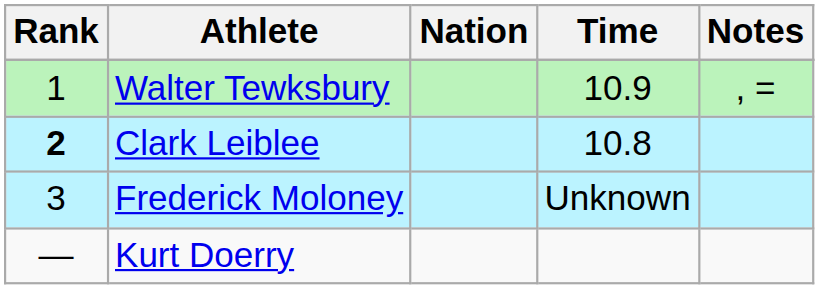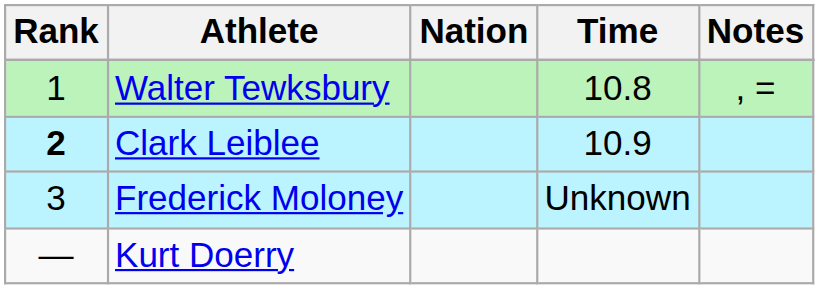Walter Tewksbury | Time: 10.9 -> 10.8
Clark Leiblee | Time: 10.8 -> 10.9
